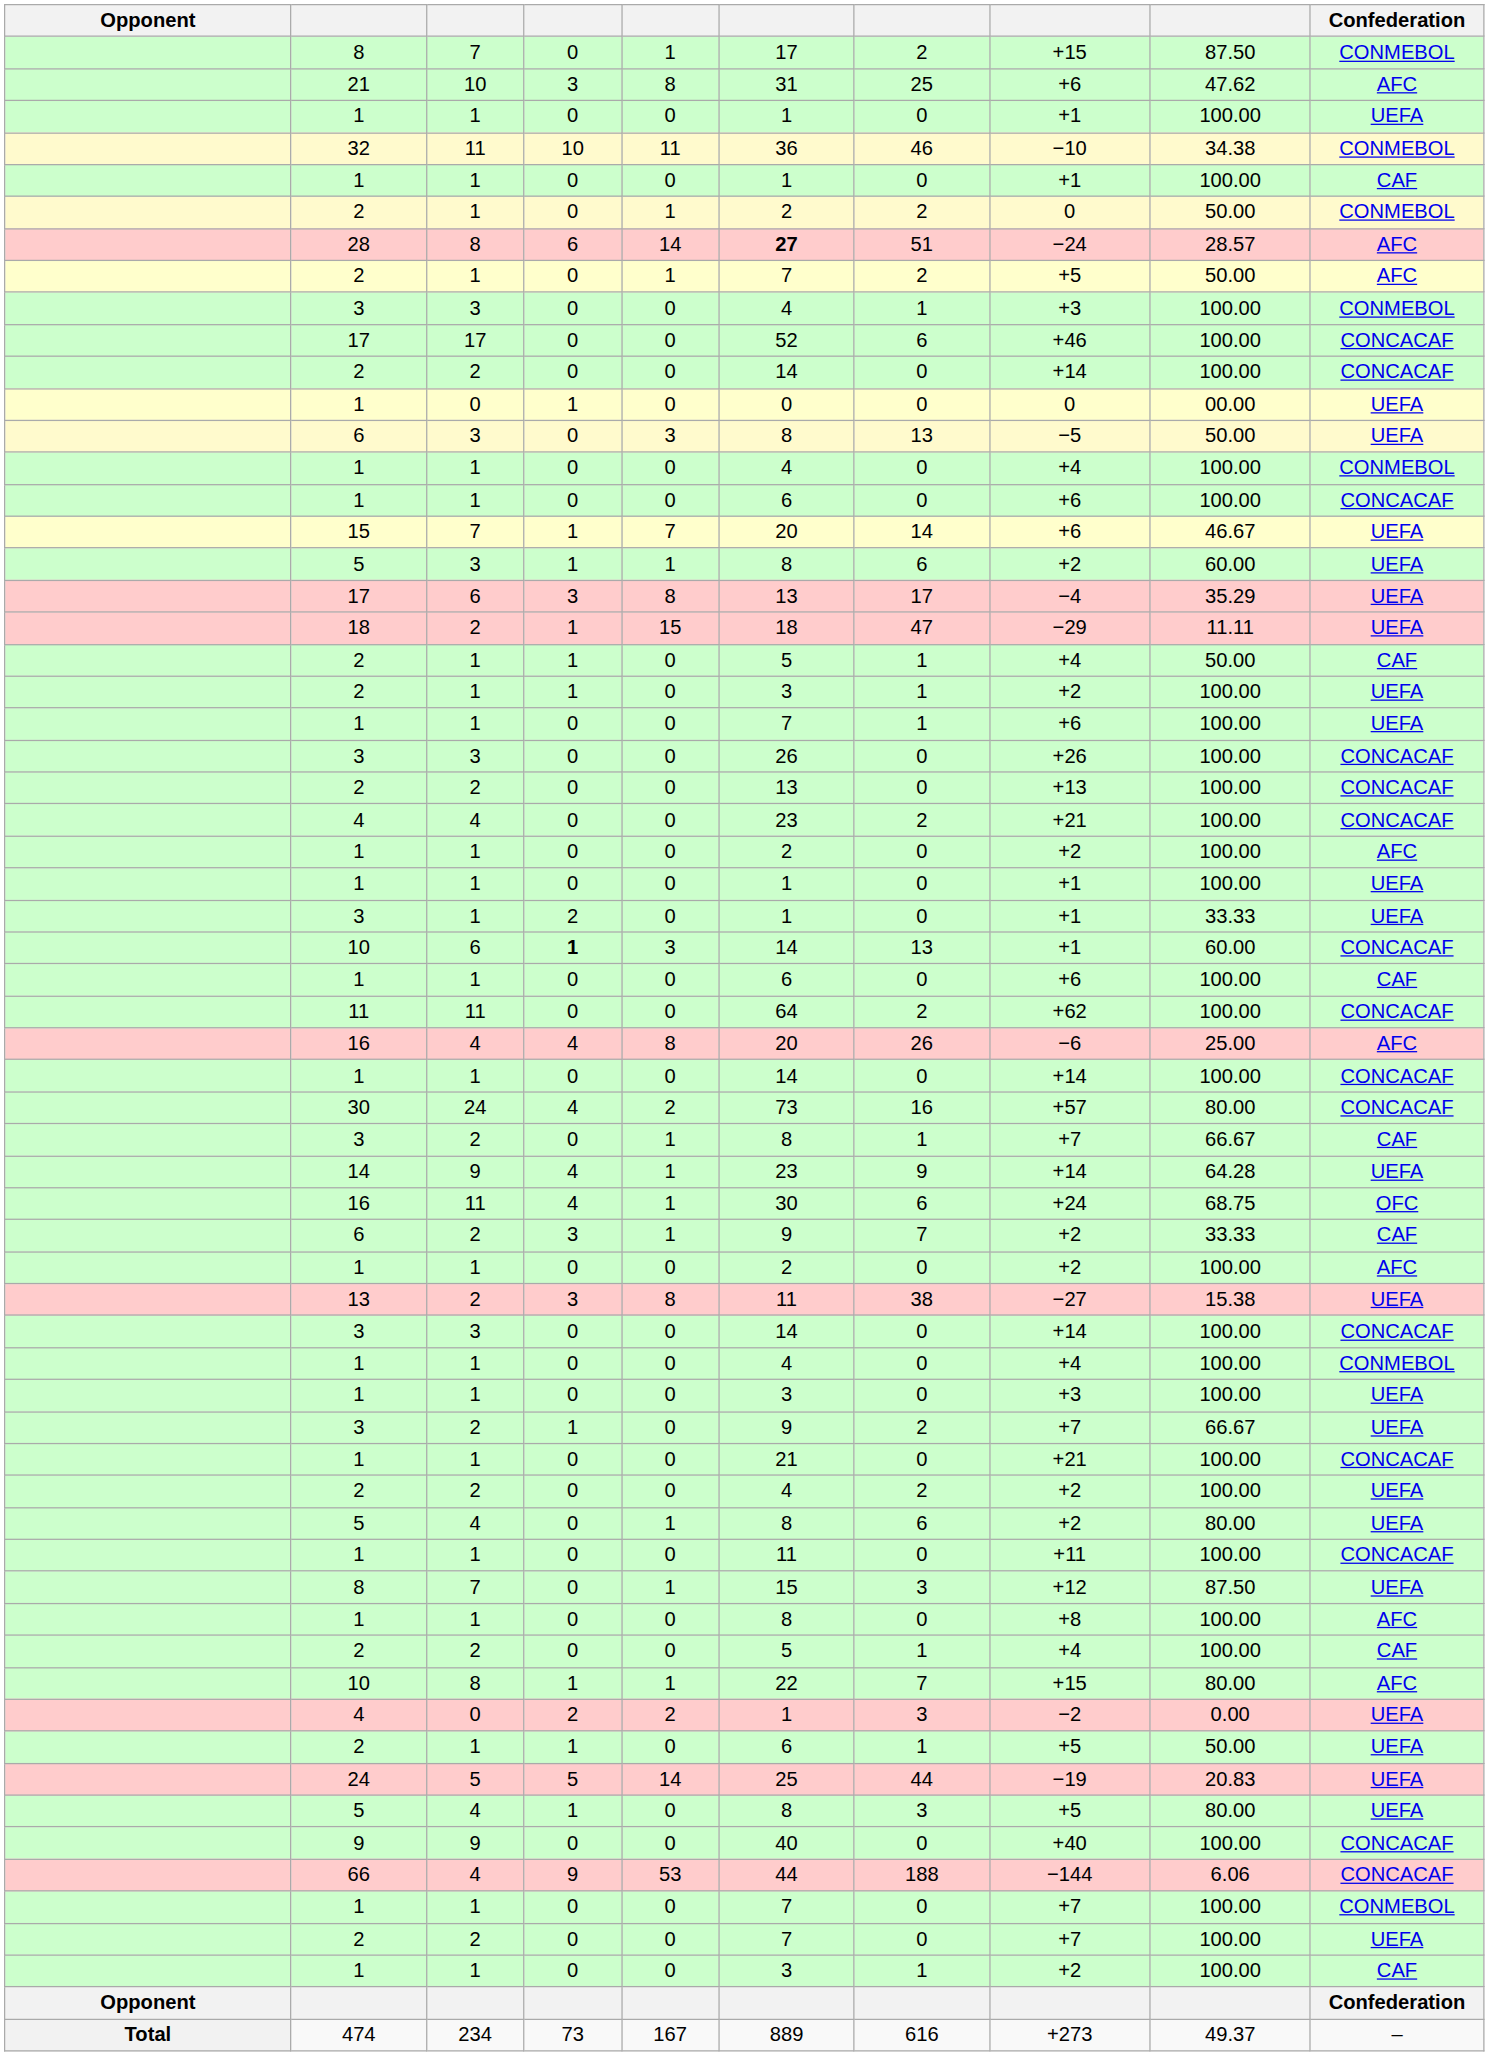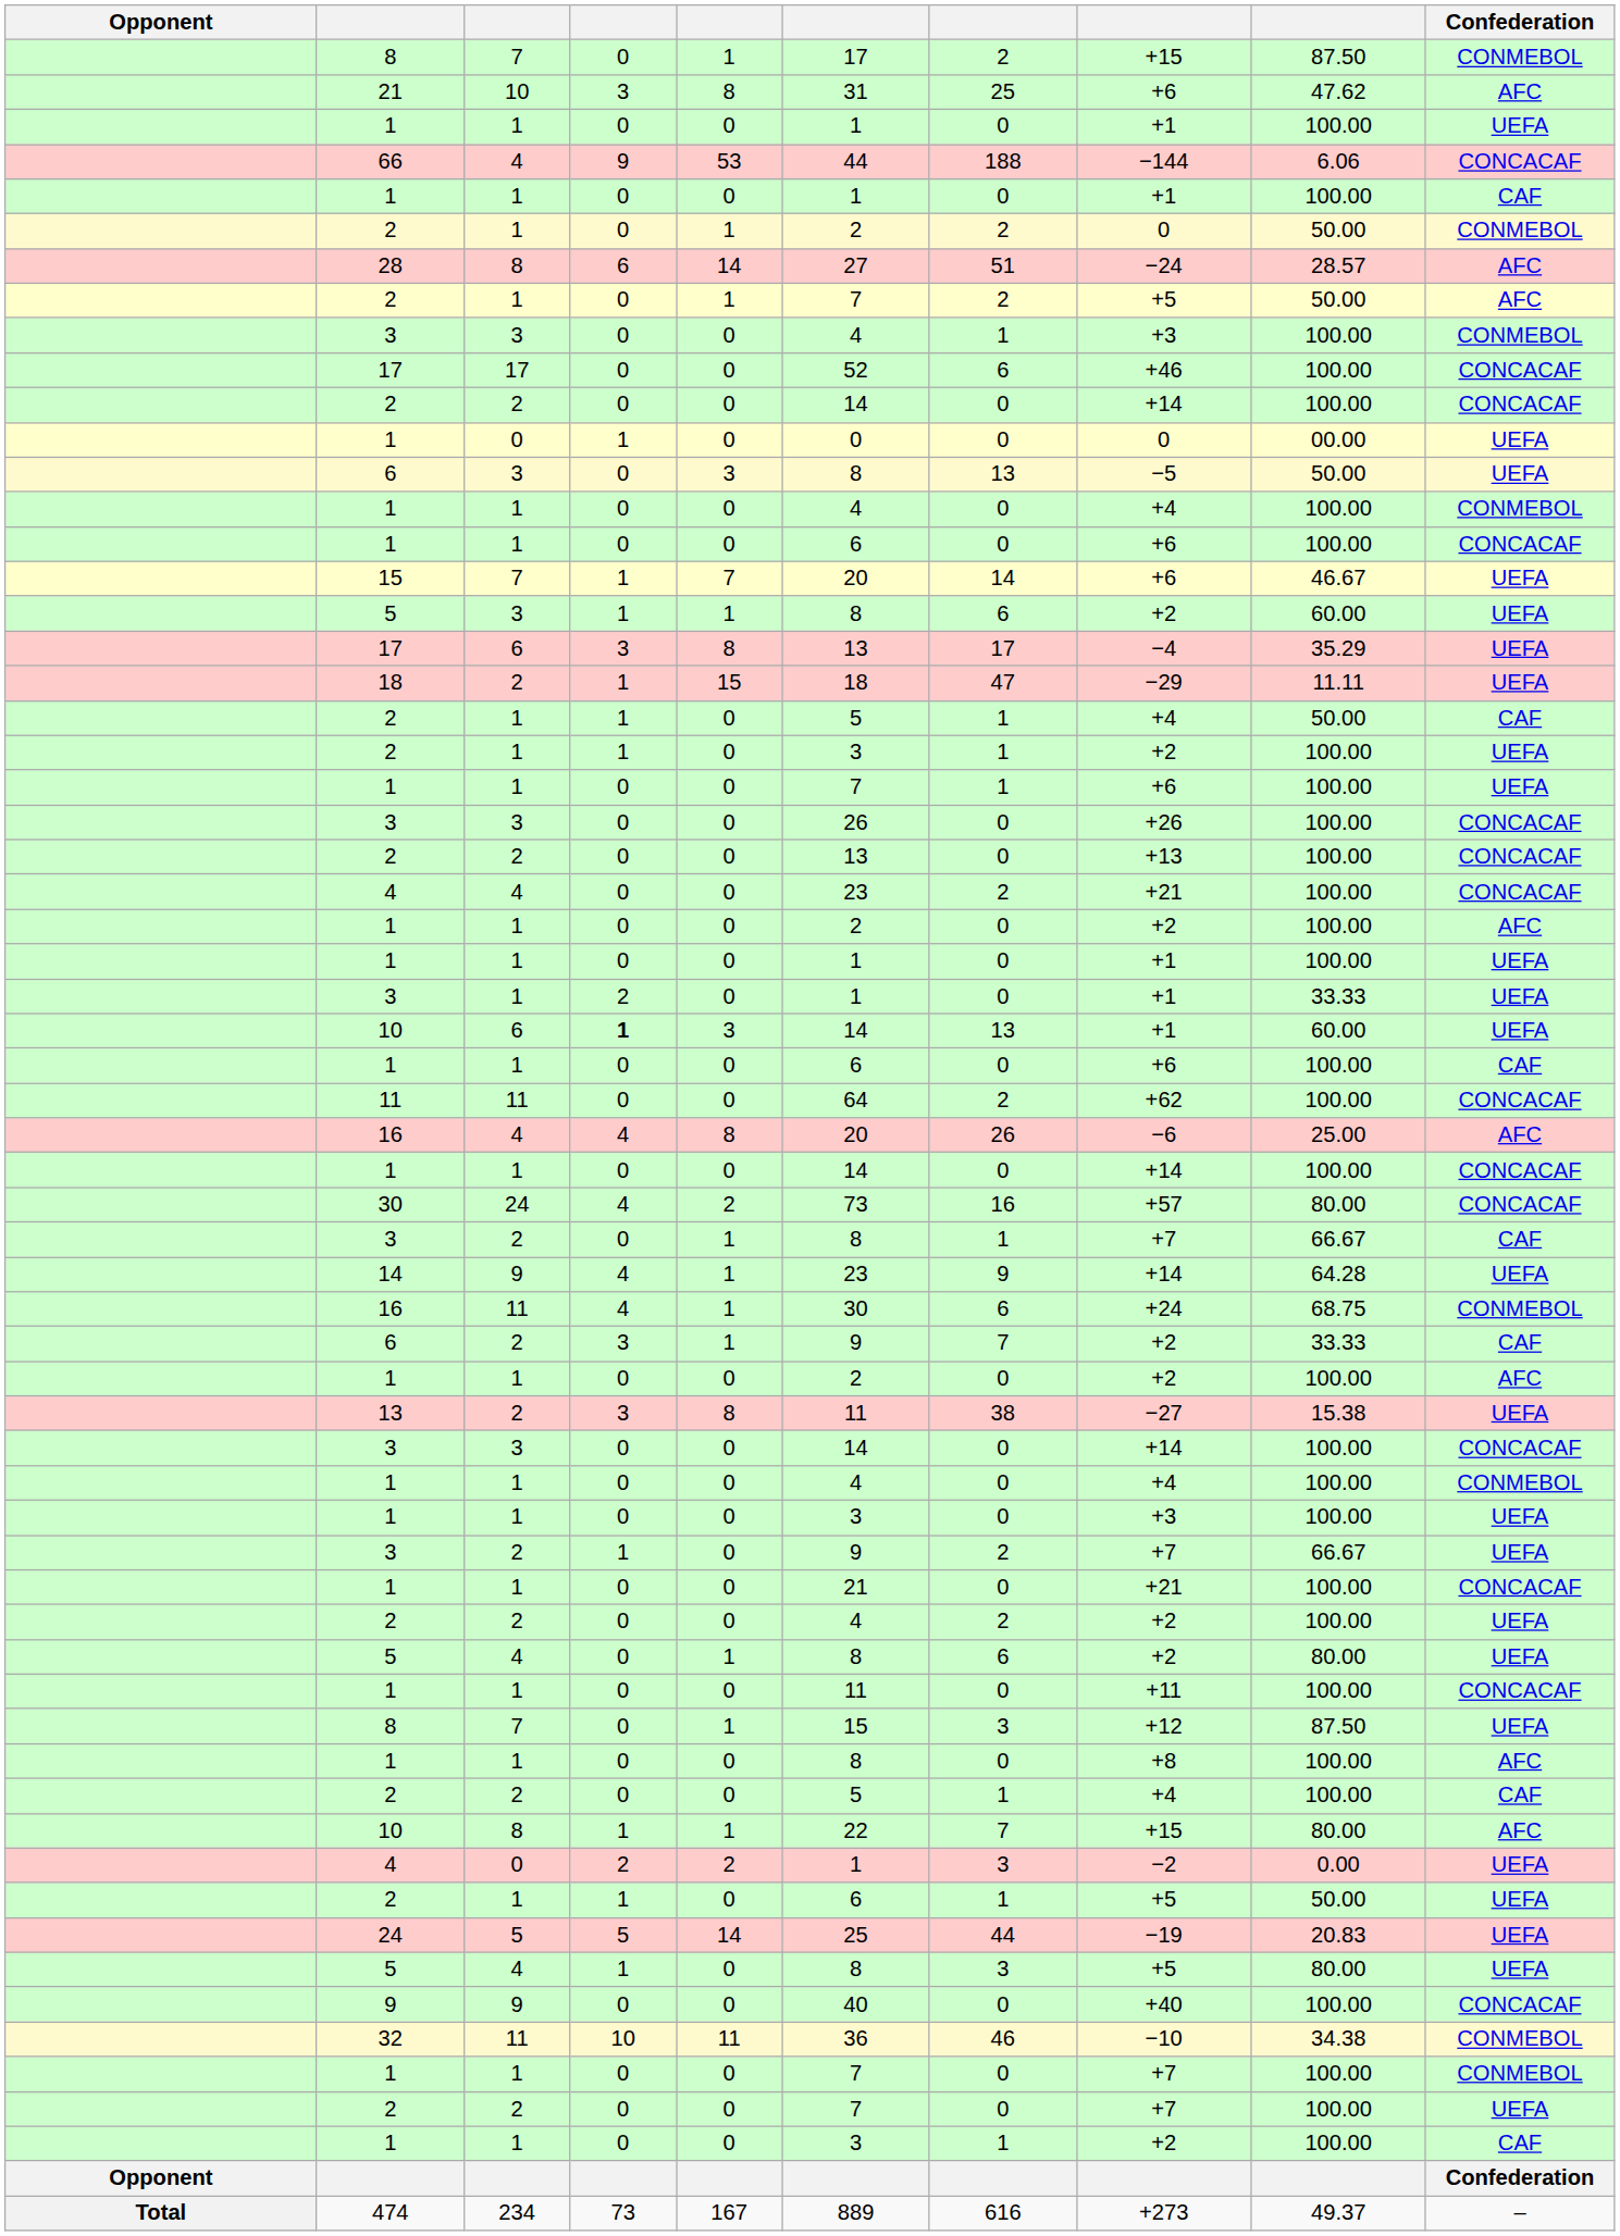rows swapped: 32 <-> 66
28 | column 6: bold -> normal
10 / 6 | Confederation: CONCACAF -> UEFA
16 / 11 | Confederation: OFC -> CONMEBOL
